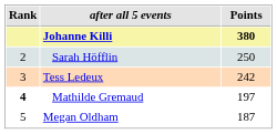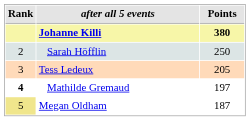Tess Ledeux | Points: 242 -> 205
Megan Oldham | Rank: no background -> khaki background
